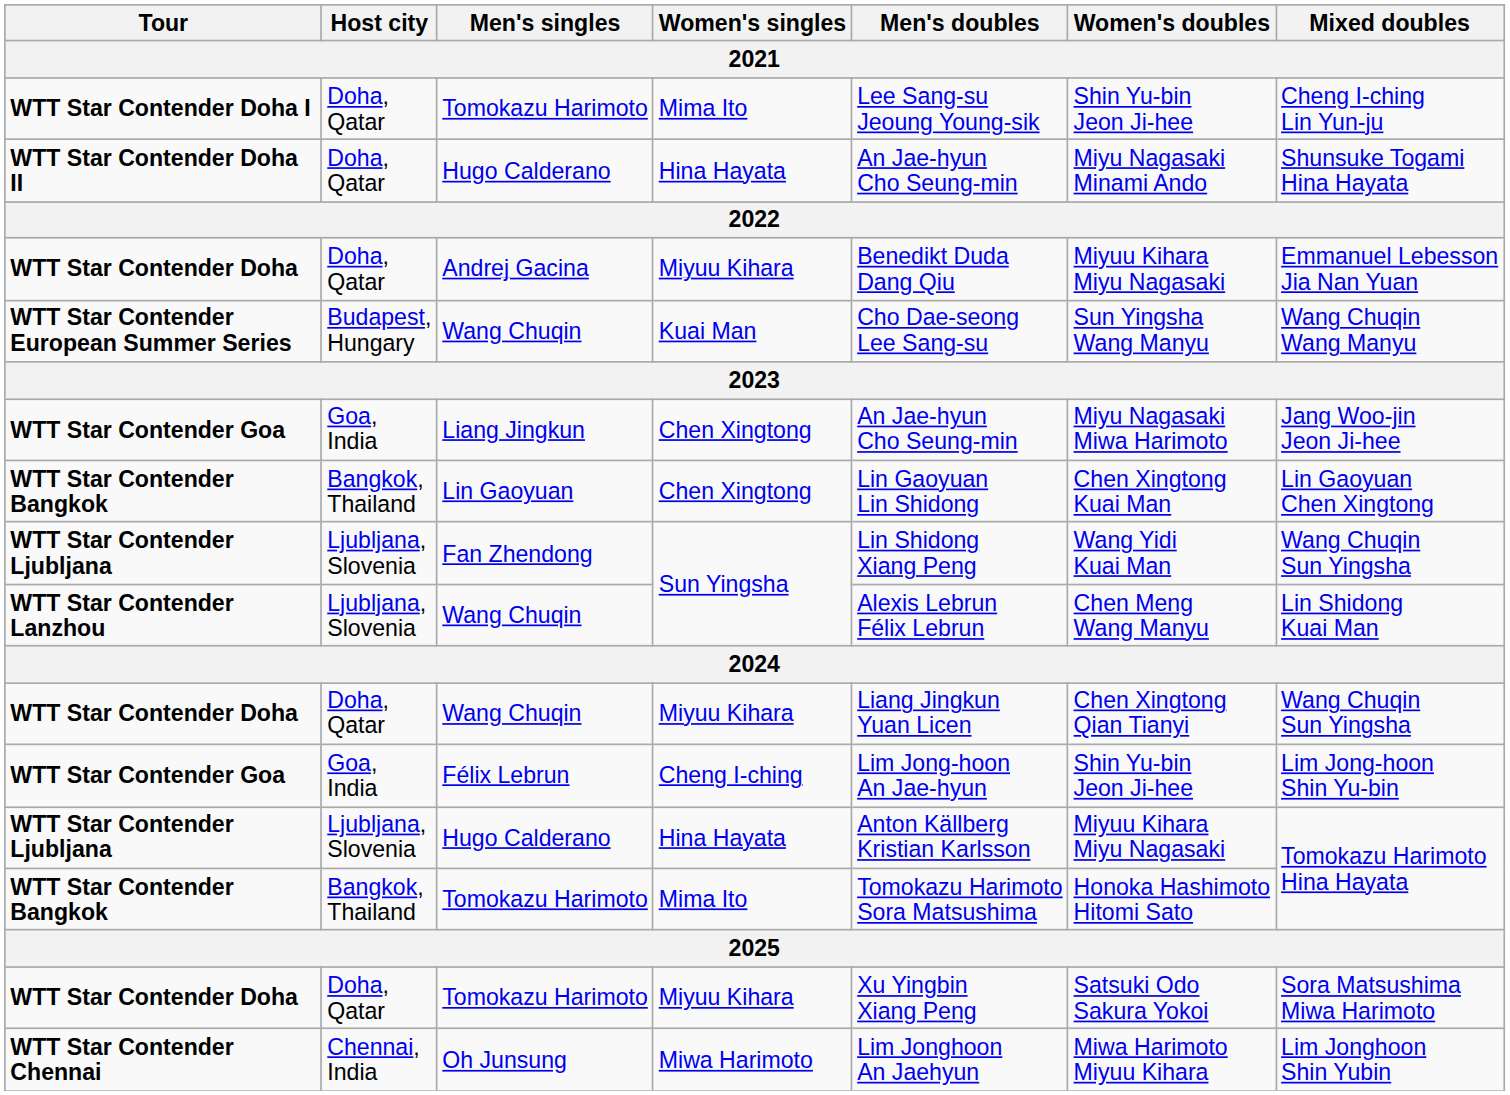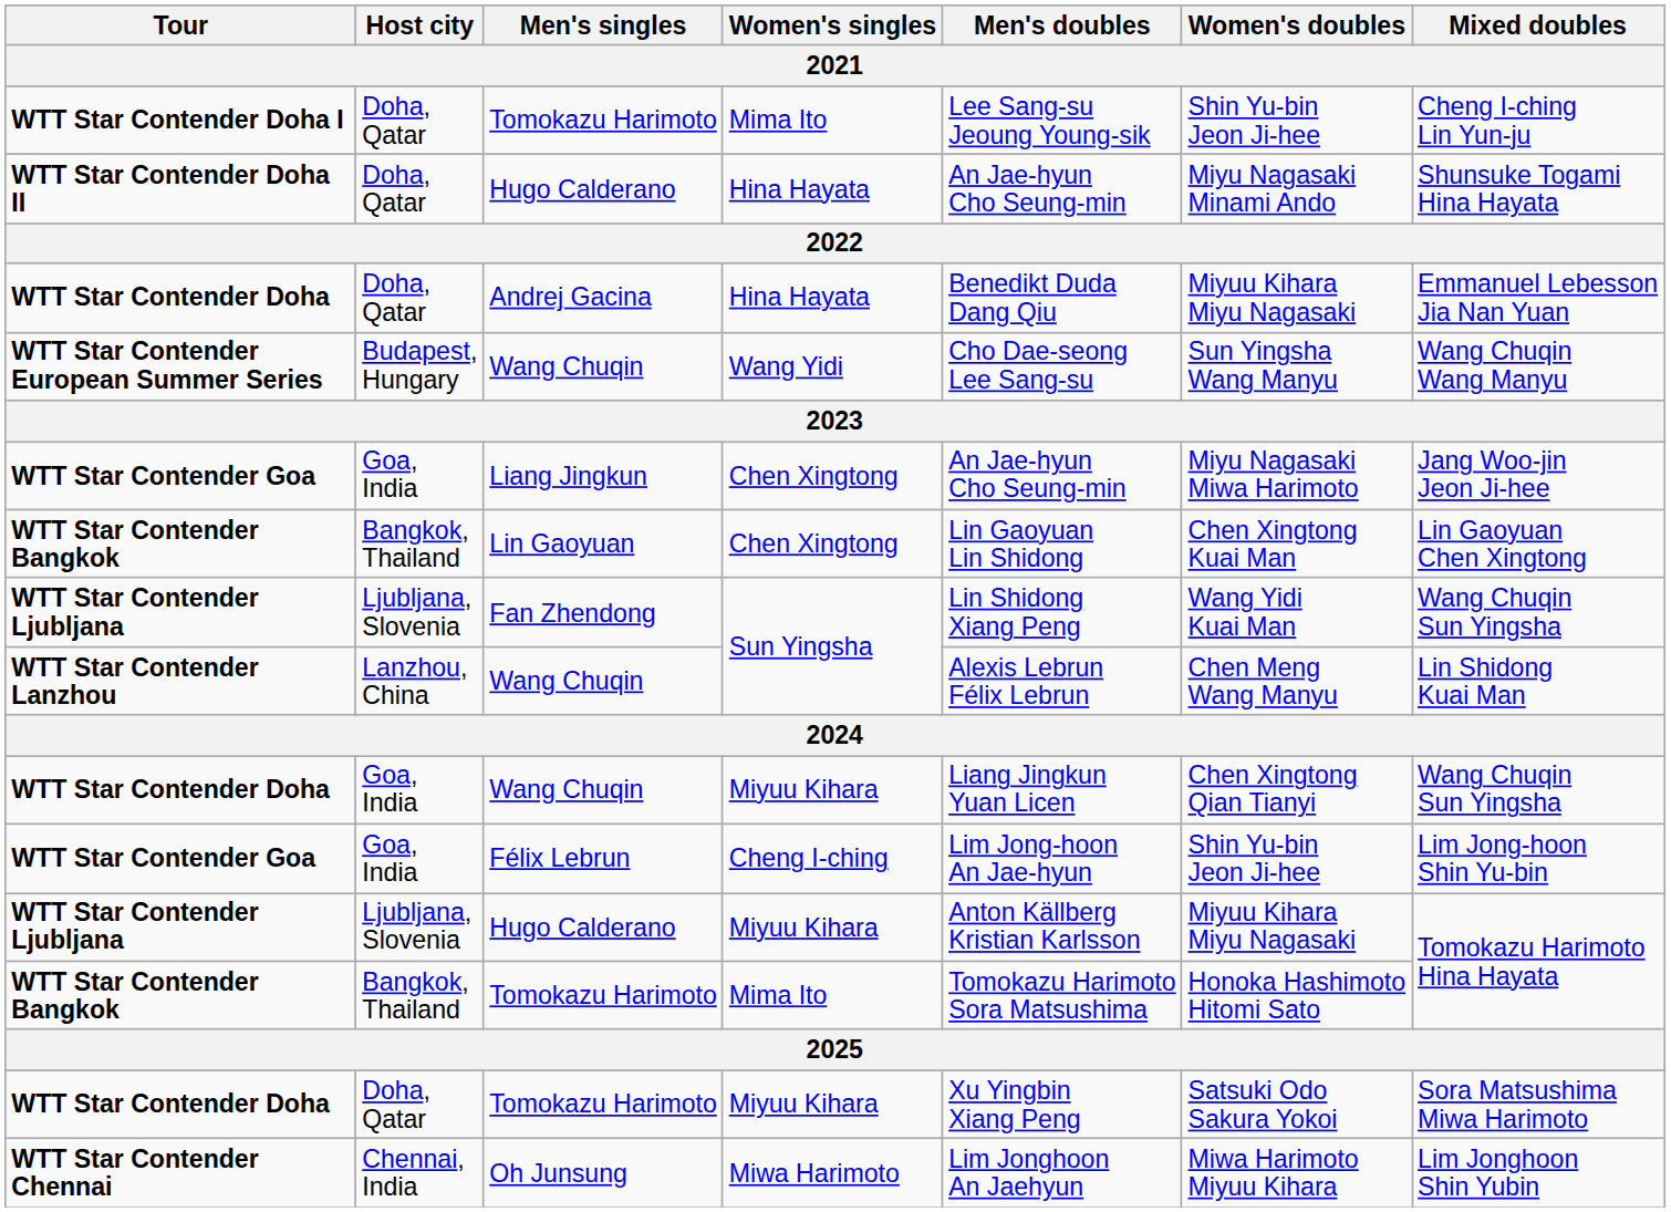WTT Star Contender Doha / Andrej Gacina | Women's singles: Miyuu Kihara -> Hina Hayata
WTT Star Contender European Summer Series | Women's singles: Kuai Man -> Wang Yidi
WTT Star Contender Lanzhou | Host city: Ljubljana, Slovenia -> Lanzhou, China
WTT Star Contender Doha / Wang Chuqin | Host city: Doha, Qatar -> Goa, India
WTT Star Contender Ljubljana / Hugo Calderano | Women's singles: Hina Hayata -> Miyuu Kihara
